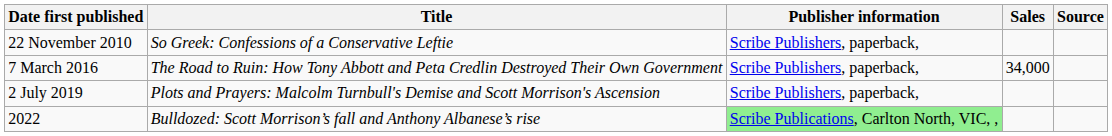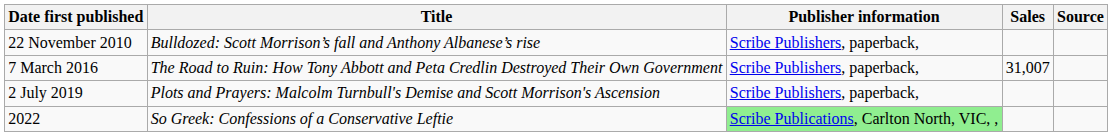22 November 2010 | Title: So Greek: Confessions of a Conservative Leftie -> Bulldozed: Scott Morrison’s fall and Anthony Albanese’s rise
7 March 2016 | Sales: 34,000 -> 31,007
2022 | Title: Bulldozed: Scott Morrison’s fall and Anthony Albanese’s rise -> So Greek: Confessions of a Conservative Leftie
